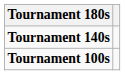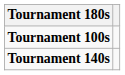rows swapped: Tournament 140s <-> Tournament 100s
